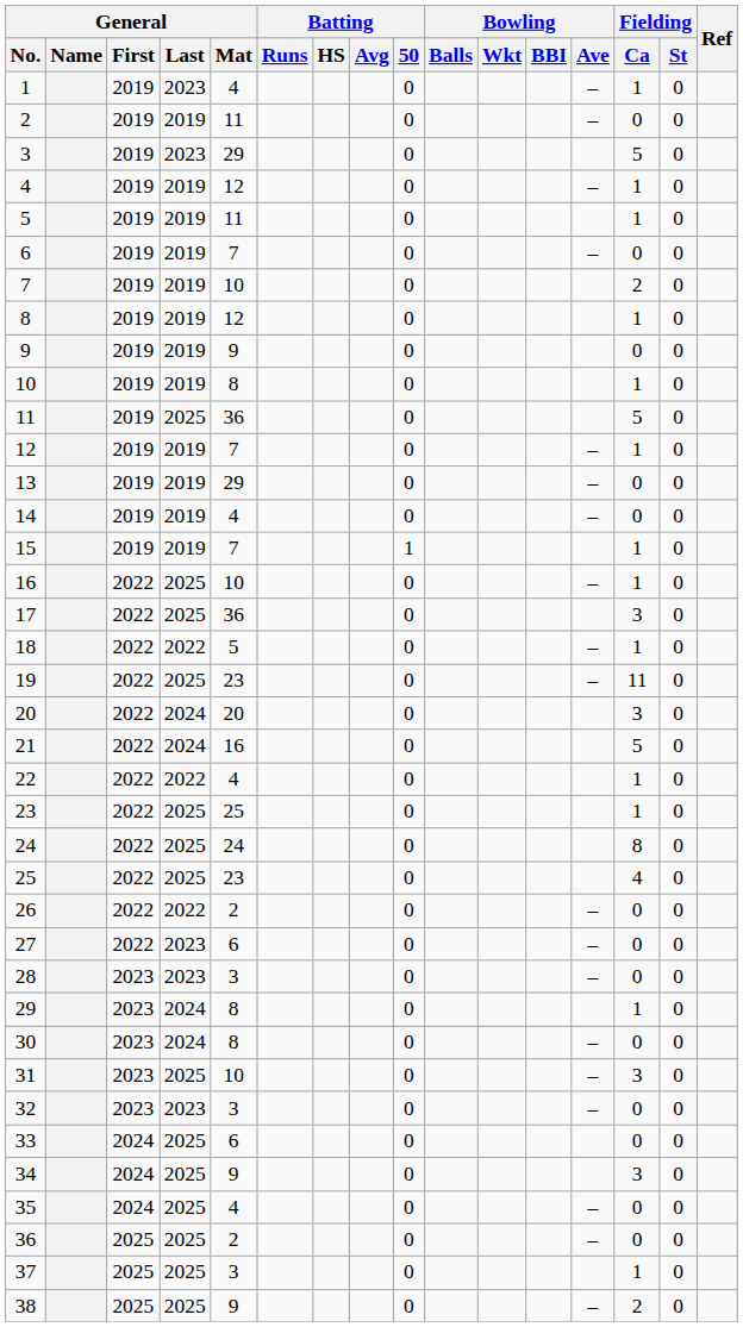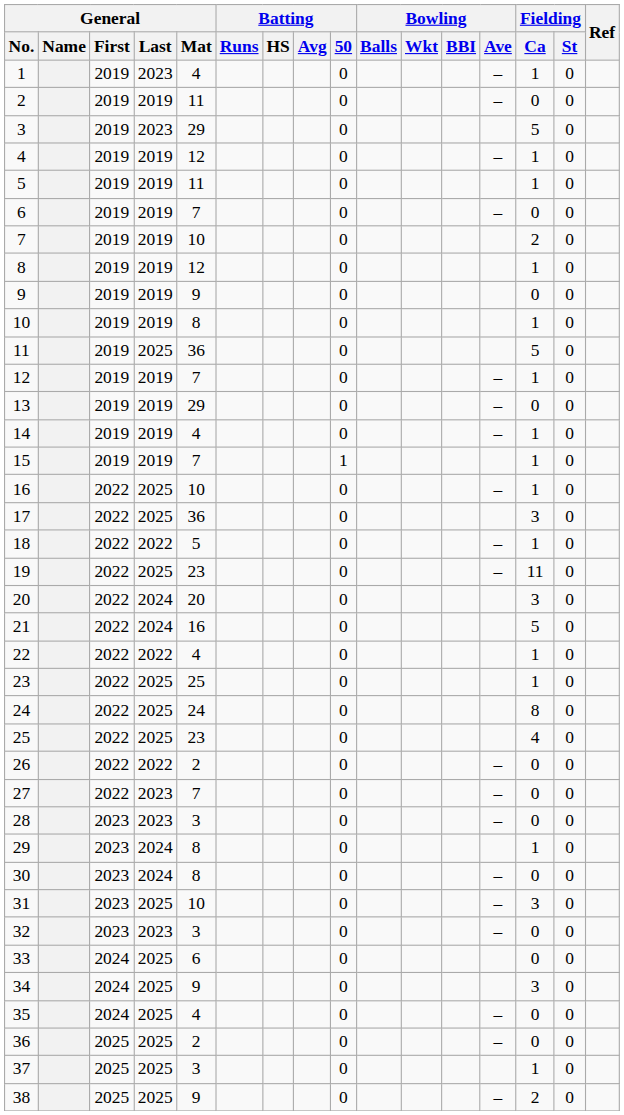14 | Fielding / Ca: 0 -> 1
27 | General / Mat: 6 -> 7
